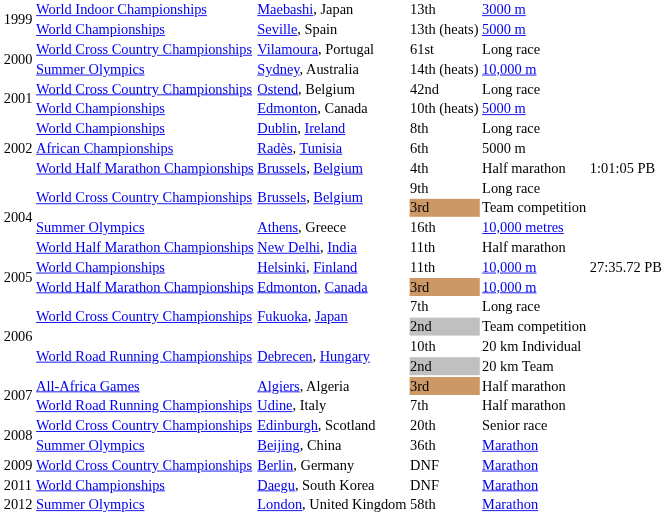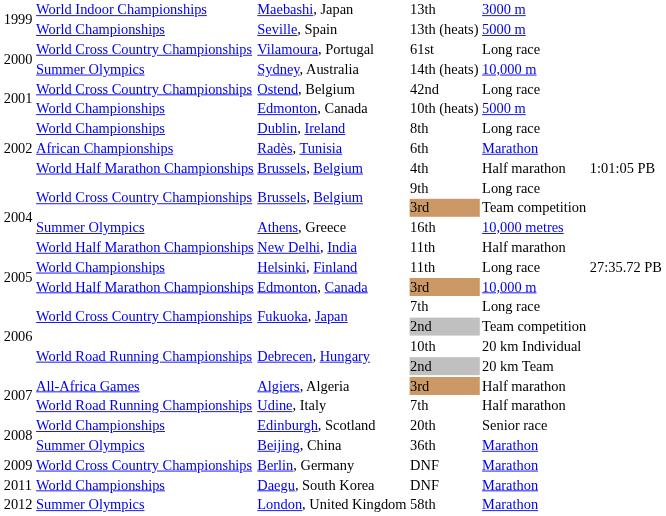Radès, Tunisia | column 5: 5000 m -> Marathon
Helsinki, Finland | column 5: 10,000 m -> Long race
Edinburgh, Scotland | column 2: World Cross Country Championships -> World Championships
